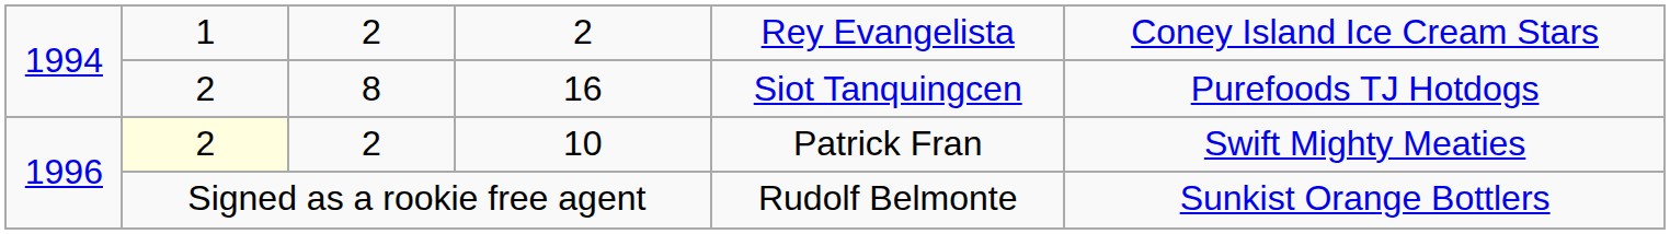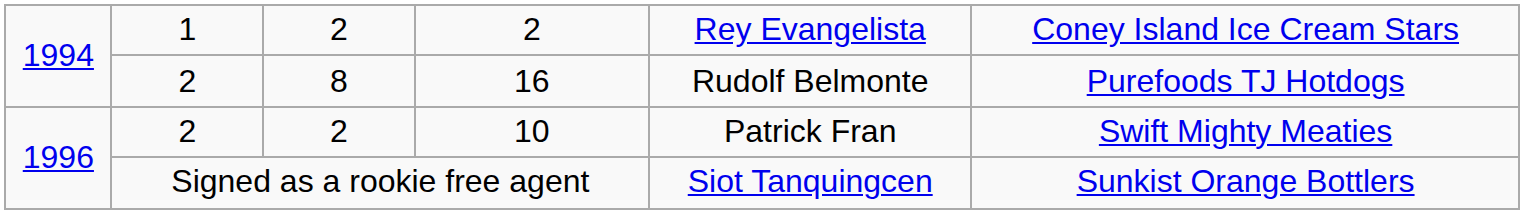8 | column 5: Siot Tanquingcen -> Rudolf Belmonte
2 / 10 | column 2: lightyellow background -> no background
Signed as a rookie free agent | column 5: Rudolf Belmonte -> Siot Tanquingcen
